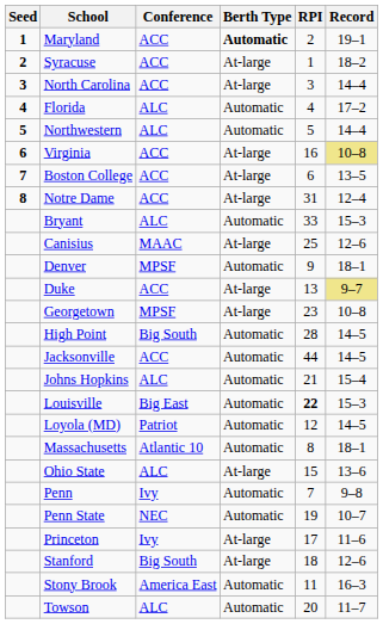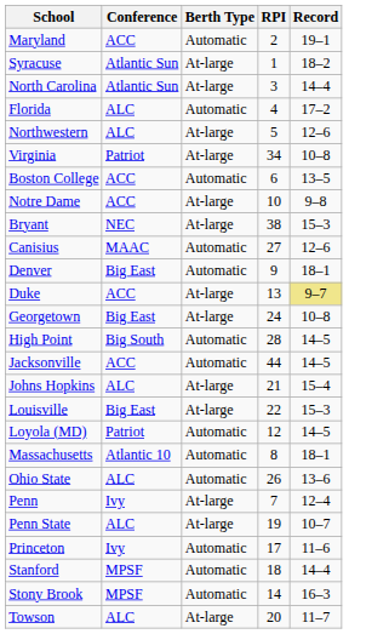- column: Seed | 1 | 2 | 3 | 4 | 5 | 6 | 7 | 8
Maryland | Berth Type: bold -> normal
Syracuse | Conference: ACC -> Atlantic Sun
North Carolina | Conference: ACC -> Atlantic Sun
Northwestern | Berth Type: Automatic -> At-large
Northwestern | Record: 14–4 -> 12–6
Virginia | Conference: ACC -> Patriot
Virginia | RPI: 16 -> 34
Virginia | Record: khaki background -> no background
Boston College | Berth Type: At-large -> Automatic
Notre Dame | RPI: 31 -> 10
Notre Dame | Record: 12–4 -> 9–8
Bryant | Conference: ALC -> NEC
Bryant | Berth Type: Automatic -> At-large
Bryant | RPI: 33 -> 38
Canisius | Berth Type: At-large -> Automatic
Canisius | RPI: 25 -> 27
Denver | Conference: MPSF -> Big East
Georgetown | Conference: MPSF -> Big East
Georgetown | RPI: 23 -> 24
Johns Hopkins | Berth Type: Automatic -> At-large
Louisville | Berth Type: Automatic -> At-large
Louisville | RPI: bold -> normal
Ohio State | Berth Type: At-large -> Automatic
Ohio State | RPI: 15 -> 26
Penn | Berth Type: Automatic -> At-large
Penn | Record: 9–8 -> 12–4
Penn State | Conference: NEC -> ALC
Penn State | Berth Type: Automatic -> At-large
Princeton | Berth Type: At-large -> Automatic
Stanford | Conference: Big South -> MPSF
Stanford | Berth Type: At-large -> Automatic
Stanford | Record: 12–6 -> 14–4
Stony Brook | Conference: America East -> MPSF
Stony Brook | RPI: 11 -> 14
Towson | Berth Type: Automatic -> At-large
